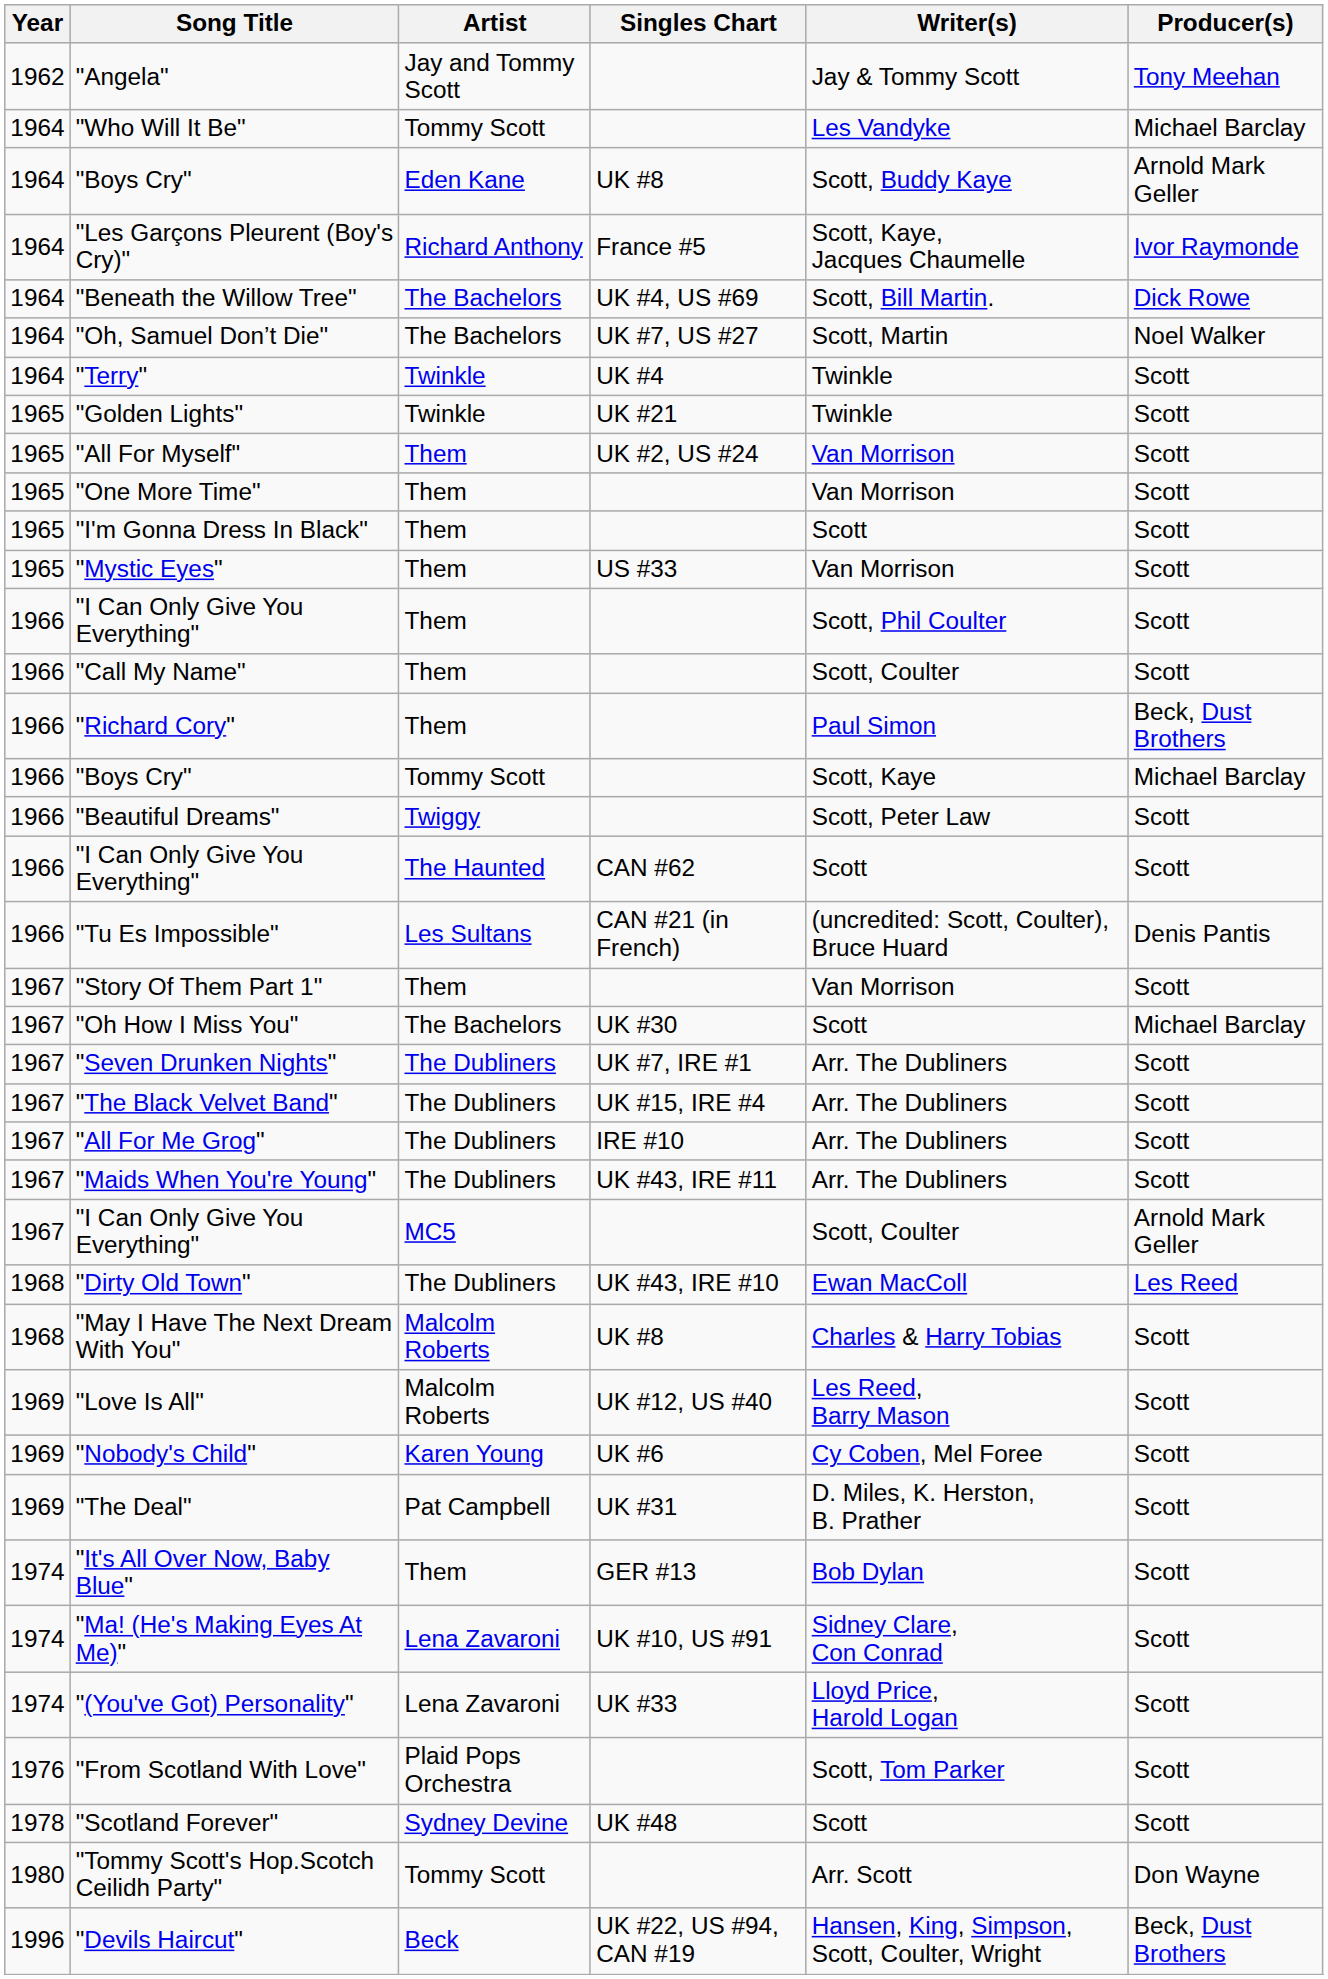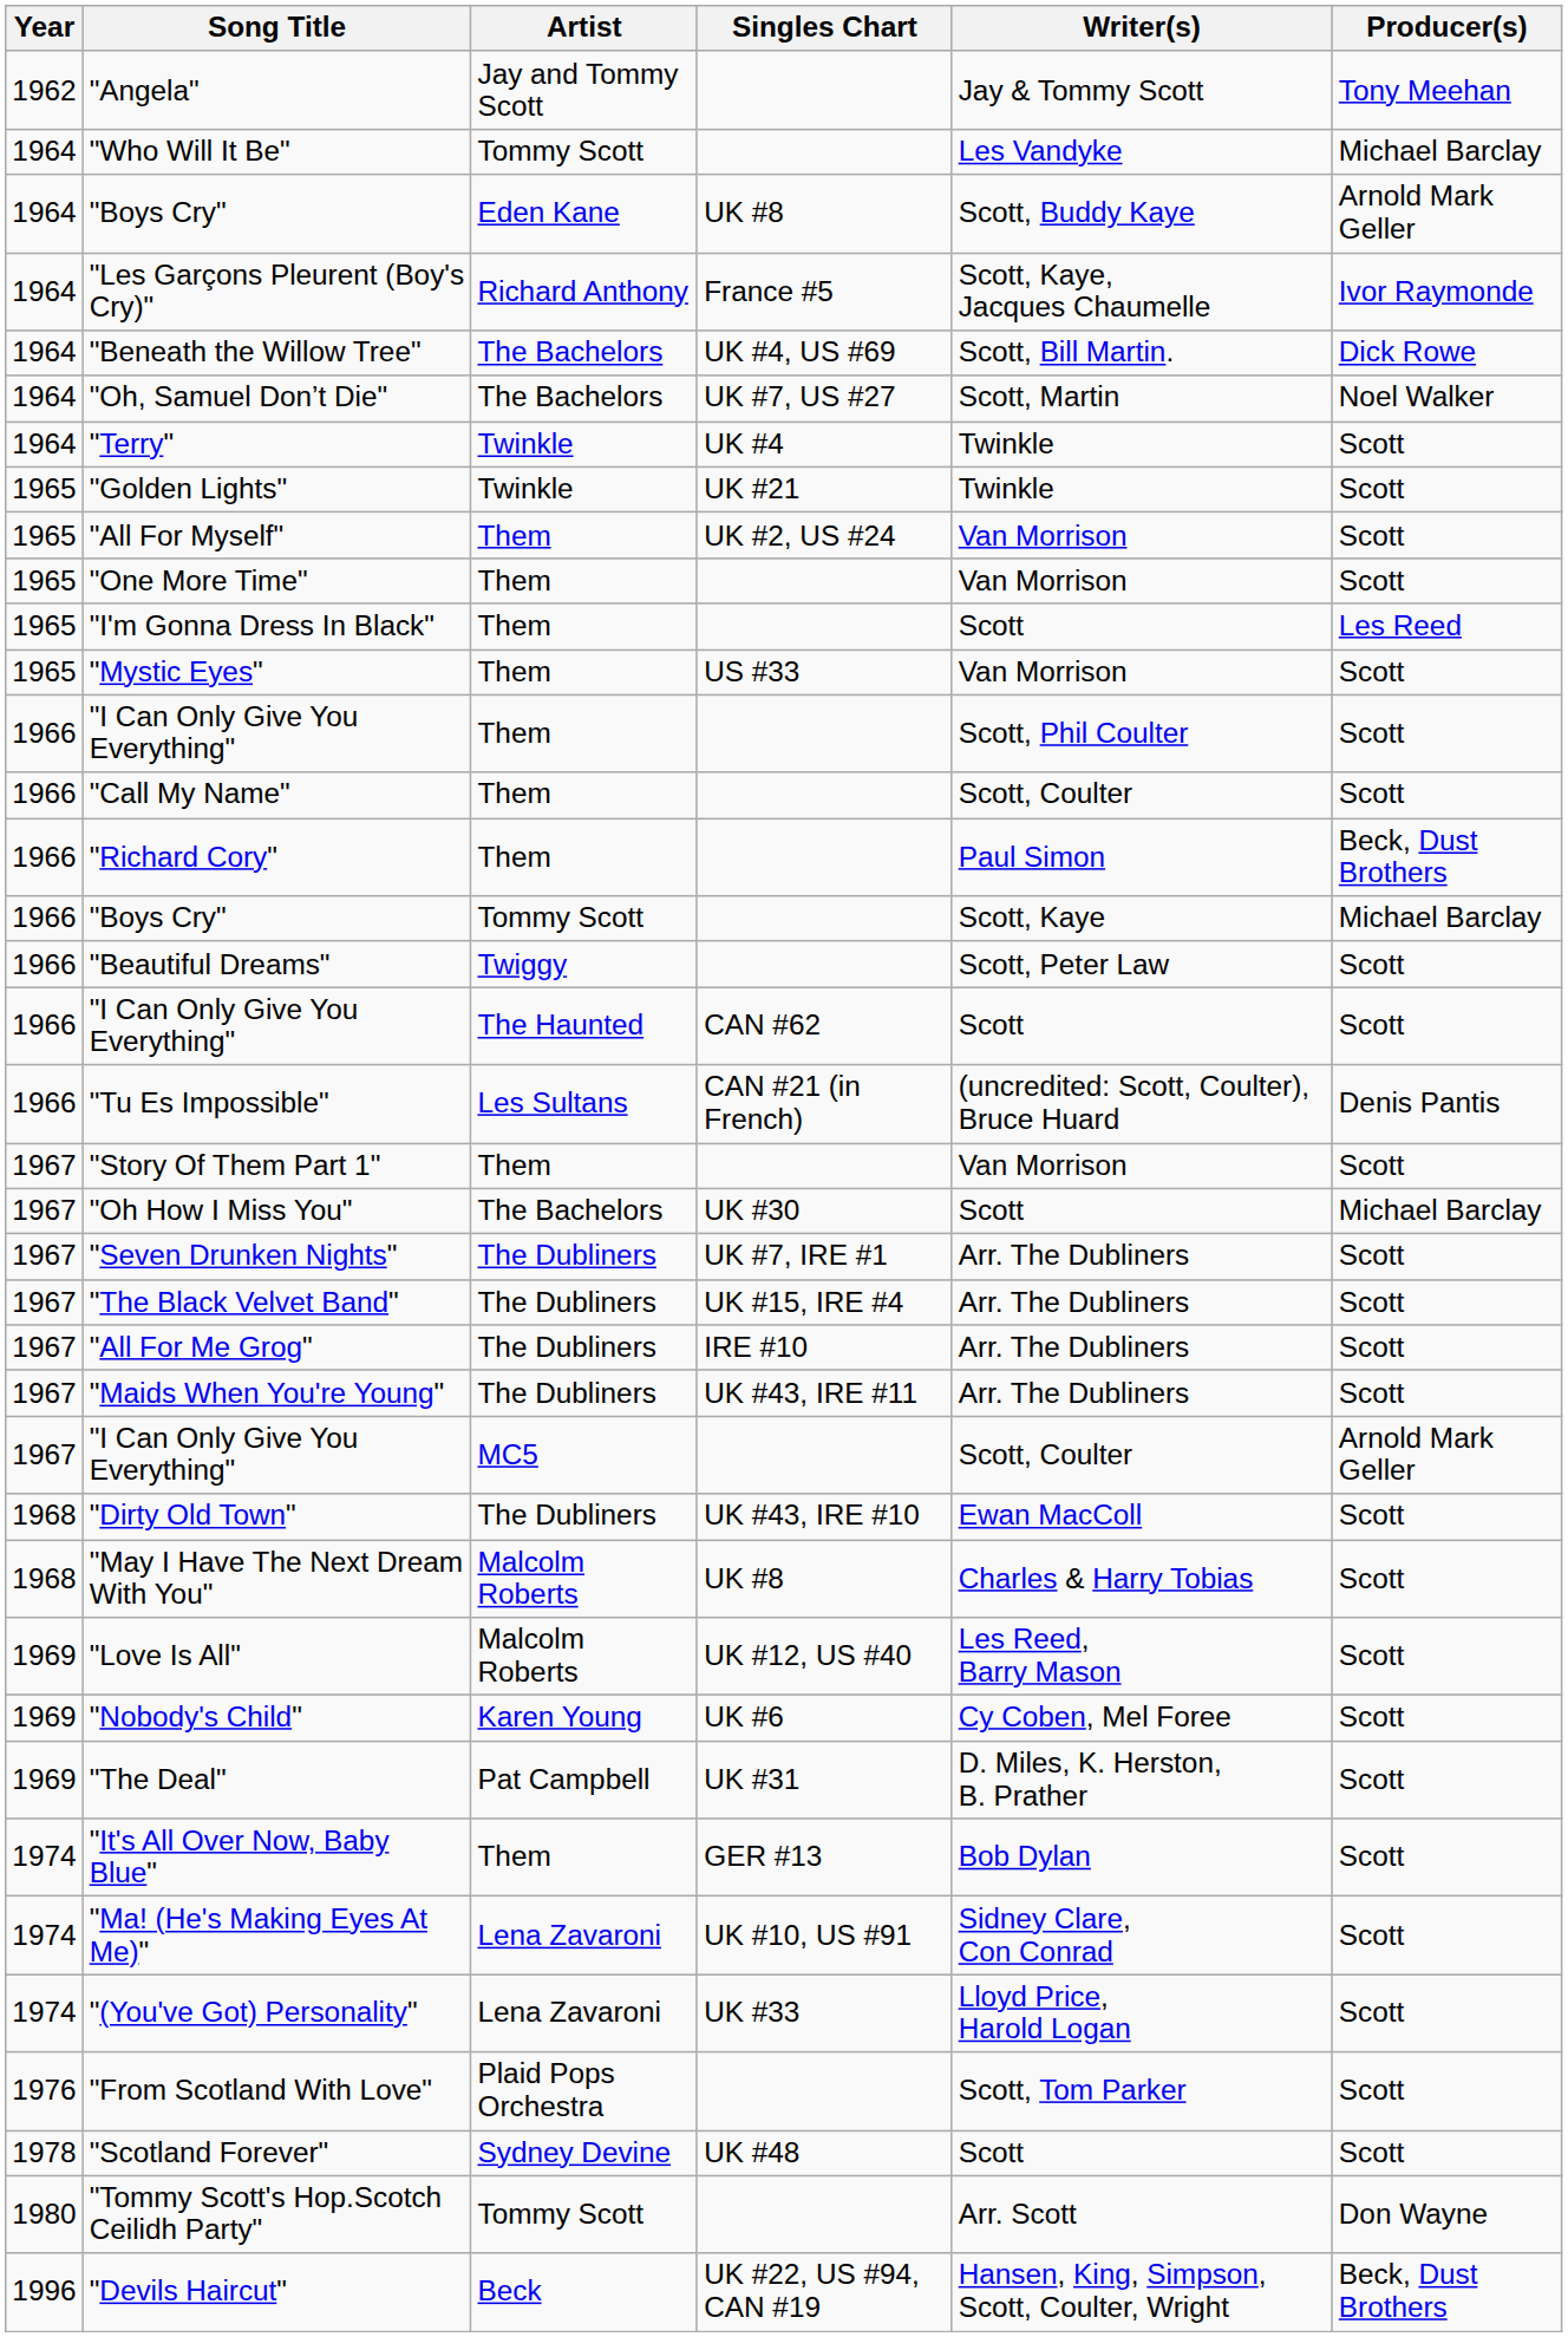"I'm Gonna Dress In Black" | Producer(s): Scott -> Les Reed
"Dirty Old Town" | Producer(s): Les Reed -> Scott
